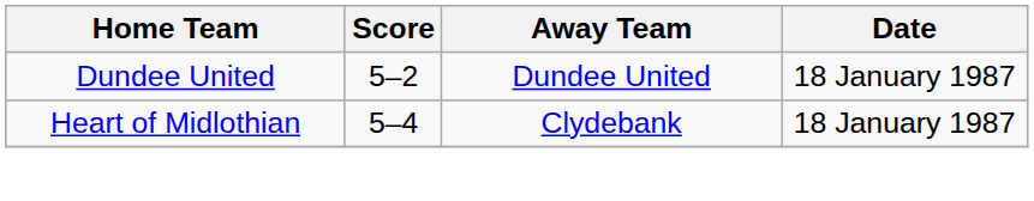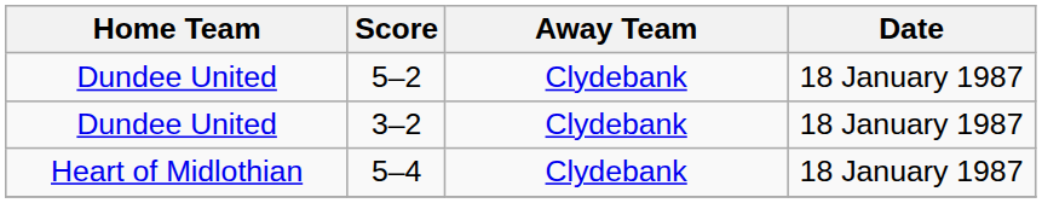5–2 | Away Team: Dundee United -> Clydebank
+ row: Dundee United | 3–2 | Clydebank | 18 January 1987
